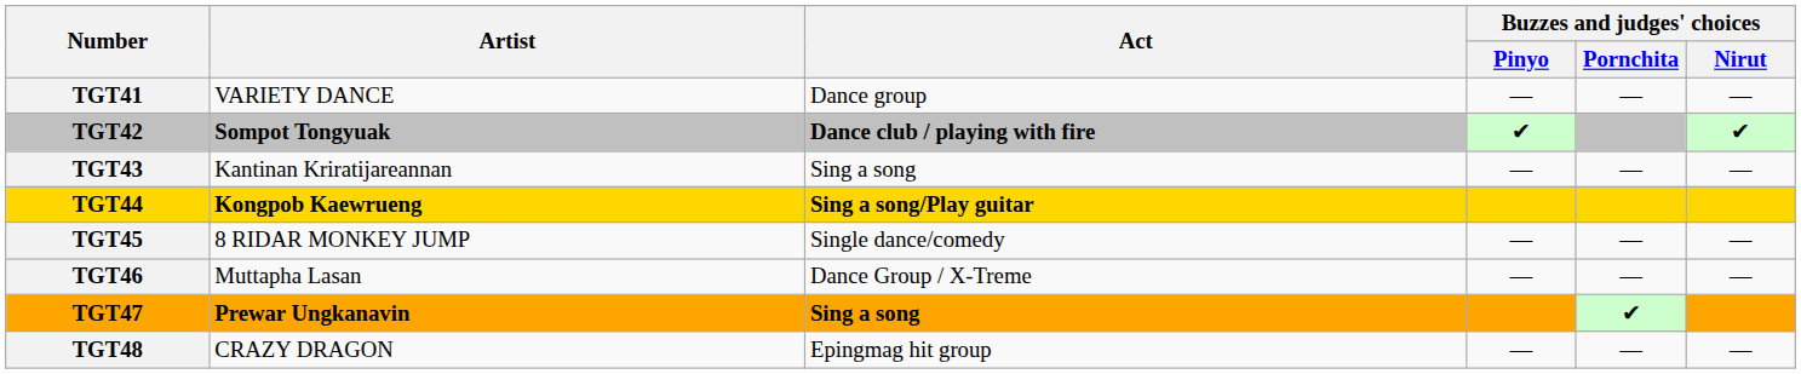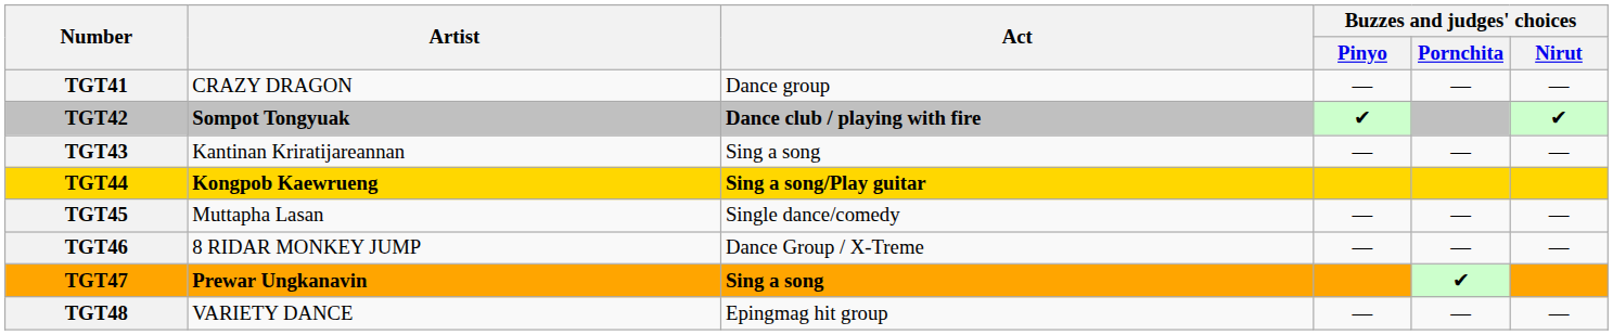TGT41 | Artist: VARIETY DANCE -> CRAZY DRAGON
TGT45 | Artist: 8 RIDAR MONKEY JUMP -> Muttapha Lasan
TGT46 | Artist: Muttapha Lasan -> 8 RIDAR MONKEY JUMP
TGT48 | Artist: CRAZY DRAGON -> VARIETY DANCE
